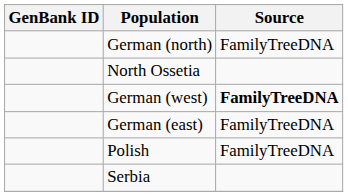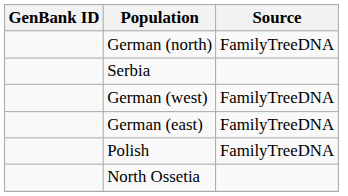rows swapped: North Ossetia <-> Serbia
German (west) | Source: bold -> normal
